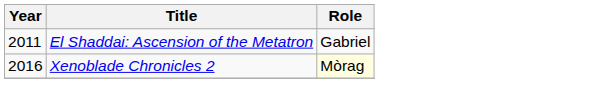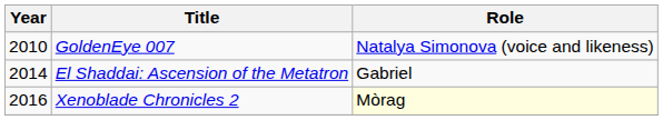+ row: 2010 | GoldenEye 007 | Natalya Simonova (voice and likeness)
El Shaddai: Ascension of the Metatron | Year: 2011 -> 2014
